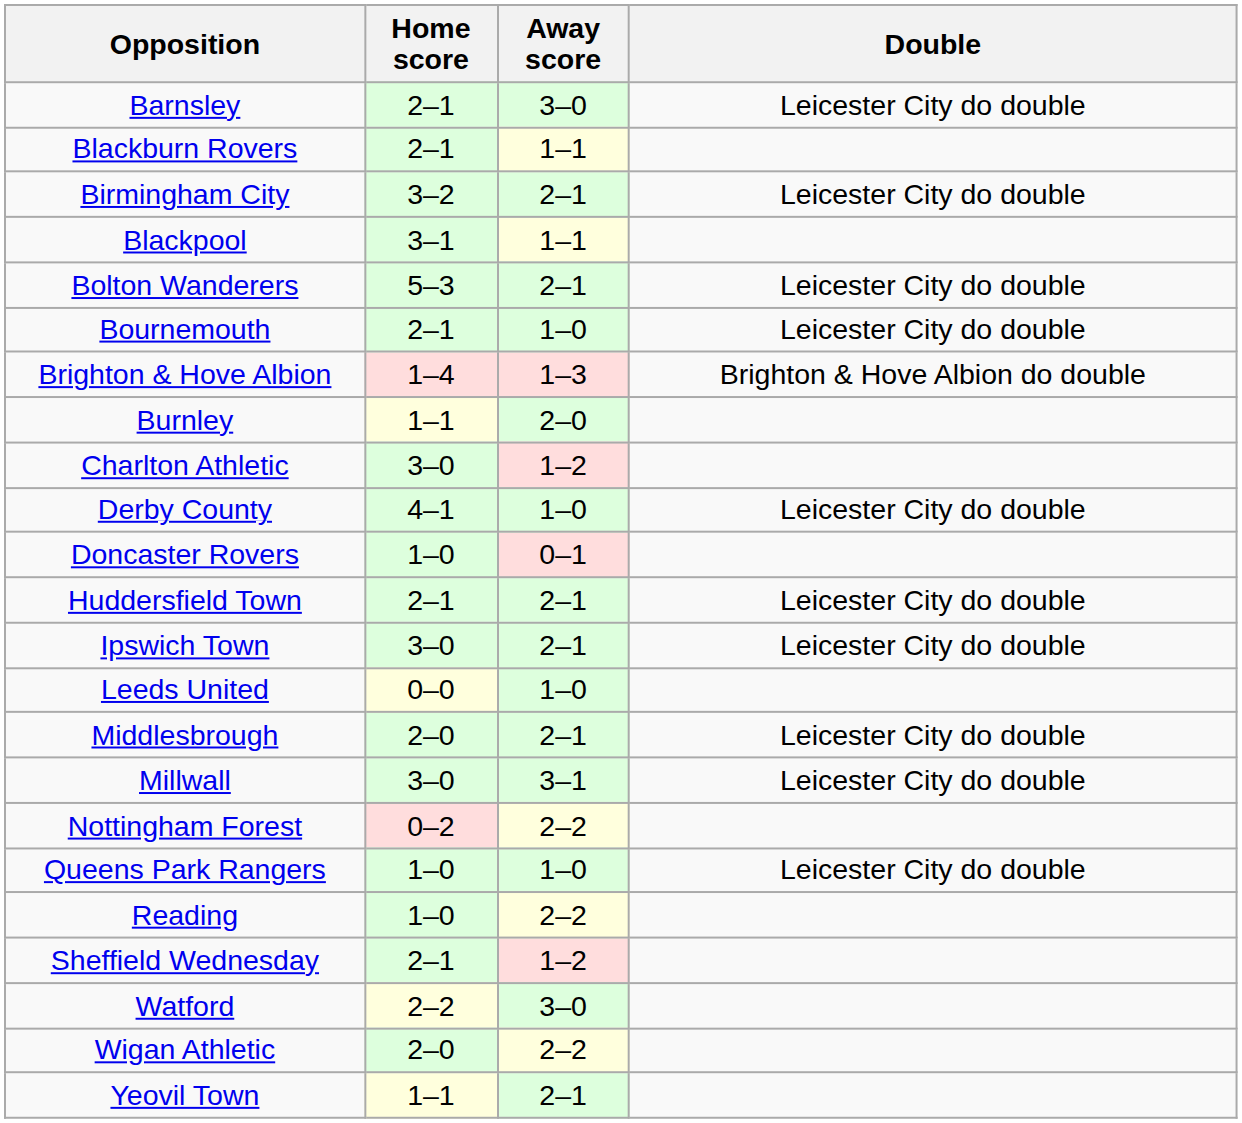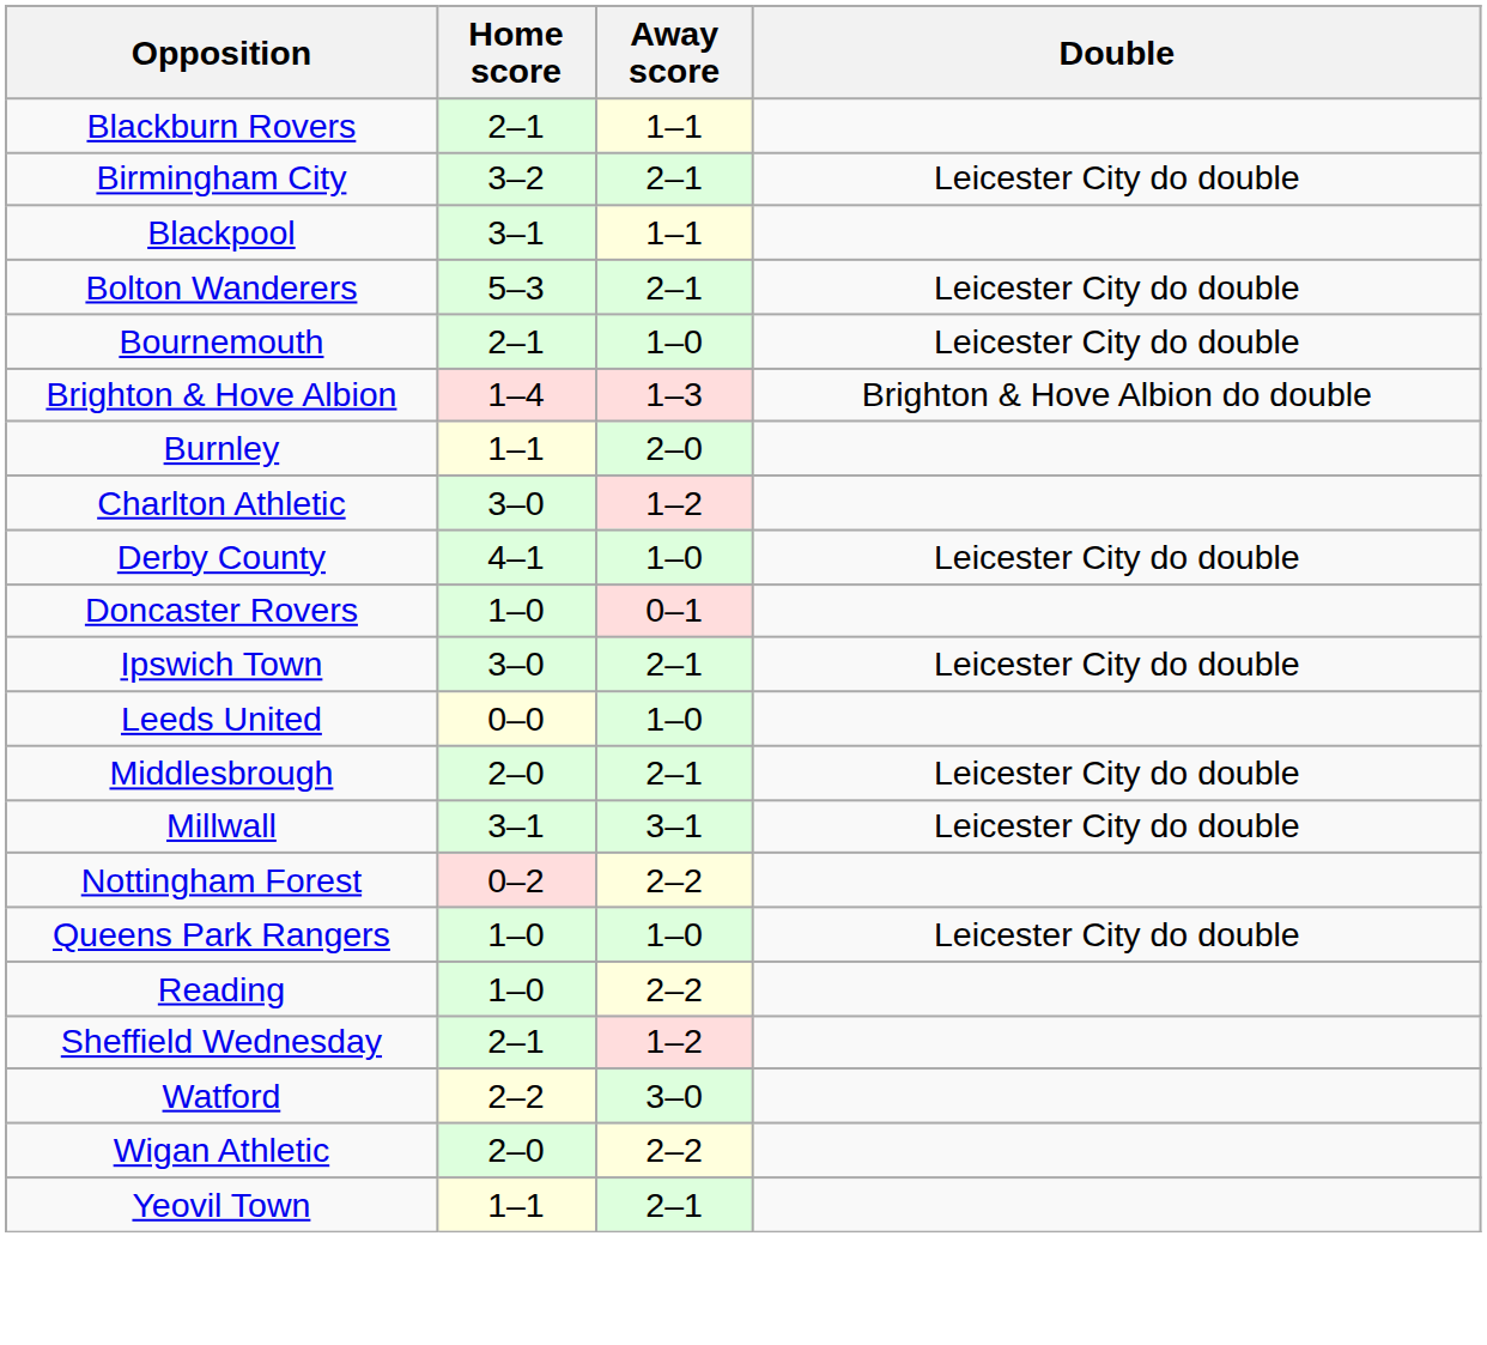- row: Barnsley | 2–1 | 3–0 | Leicester City do double
- row: Huddersfield Town | 2–1 | 2–1 | Leicester City do double
Millwall | Home score: 3–0 -> 3–1
